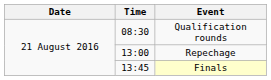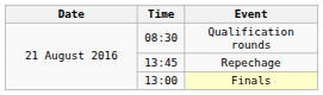Repechage | Time: 13:00 -> 13:45
Finals | Time: 13:45 -> 13:00
